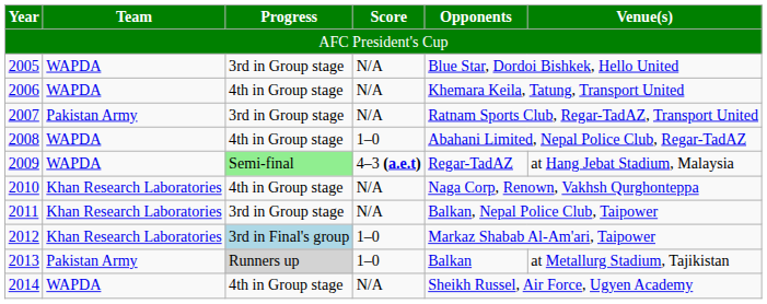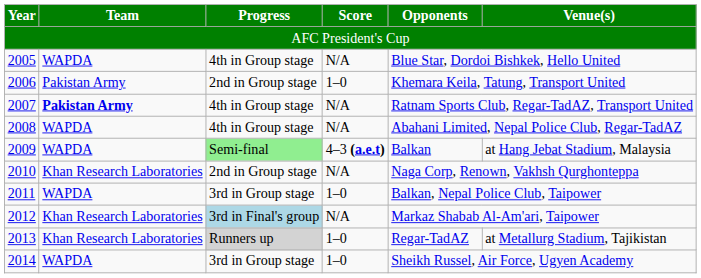2005 | Progress: 3rd in Group stage -> 4th in Group stage
2006 | Team: WAPDA -> Pakistan Army
2006 | Progress: 4th in Group stage -> 2nd in Group stage
2006 | Score: N/A -> 1–0
2007 | Team: normal -> bold
2007 | Progress: 3rd in Group stage -> 4th in Group stage
2008 | Score: 1–0 -> N/A
2009 | Opponents: Regar-TadAZ -> Balkan
2010 | Progress: 4th in Group stage -> 2nd in Group stage
2011 | Team: Khan Research Laboratories -> WAPDA
2011 | Score: N/A -> 1–0
2012 | Score: 1–0 -> N/A
2013 | Team: Pakistan Army -> Khan Research Laboratories
2013 | Opponents: Balkan -> Regar-TadAZ
2014 | Progress: 4th in Group stage -> 3rd in Group stage
2014 | Score: N/A -> 1–0
